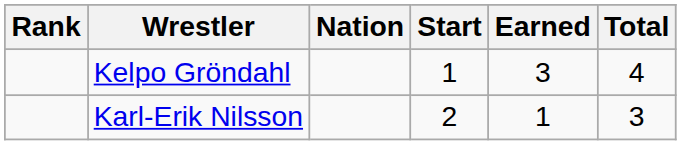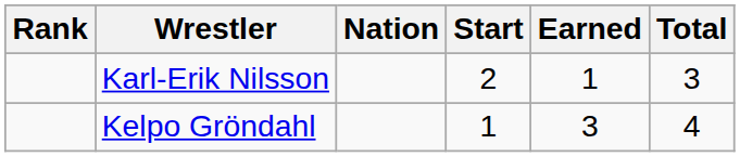rows swapped: Karl-Erik Nilsson <-> Kelpo Gröndahl
